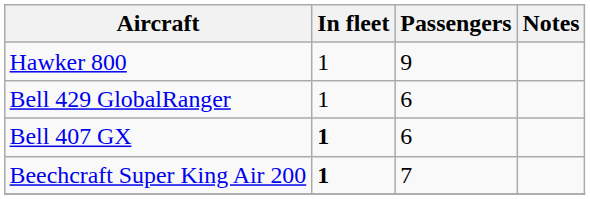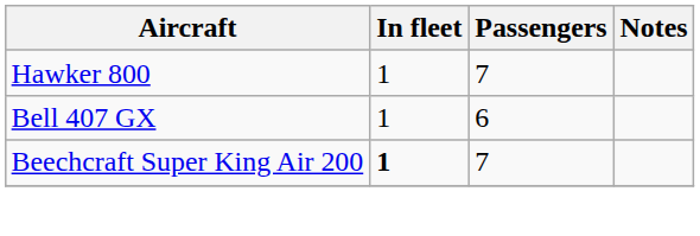Hawker 800 | Passengers: 9 -> 7
- row: Bell 429 GlobalRanger | 1 | 6
Bell 407 GX | In fleet: bold -> normal
